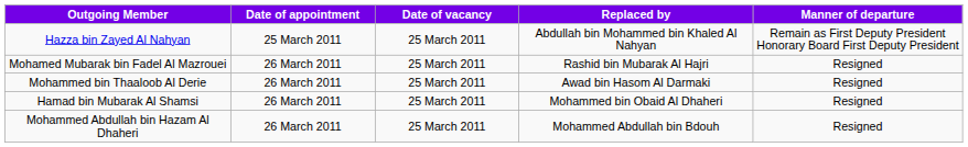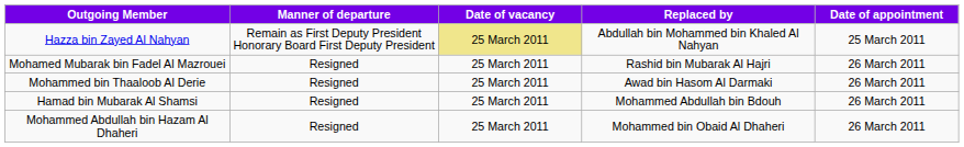columns swapped: Manner of departure <-> Date of appointment
Hazza bin Zayed Al Nahyan | Date of vacancy: no background -> khaki background
Hamad bin Mubarak Al Shamsi | Replaced by: Mohammed bin Obaid Al Dhaheri -> Mohammed Abdullah bin Bdouh
Mohammed Abdullah bin Hazam Al Dhaheri | Replaced by: Mohammed Abdullah bin Bdouh -> Mohammed bin Obaid Al Dhaheri
